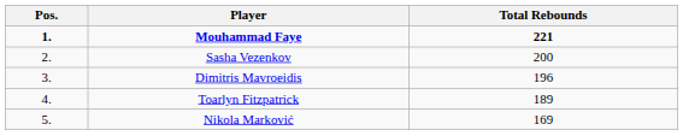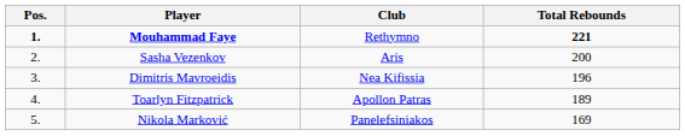+ column: Club | Rethymno | Aris | Nea Kifissia | Apollon Patras | Panelefsiniakos
